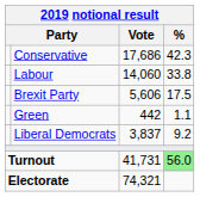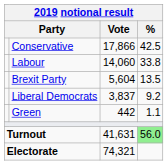Conservative | Vote: 17,686 -> 17,866
Conservative | %: 42.3 -> 42.5
Brexit Party | Vote: 5,606 -> 5,604
Brexit Party | %: 17.5 -> 13.5
rows swapped: Liberal Democrats <-> Green
Turnout | Vote: 41,731 -> 41,631
